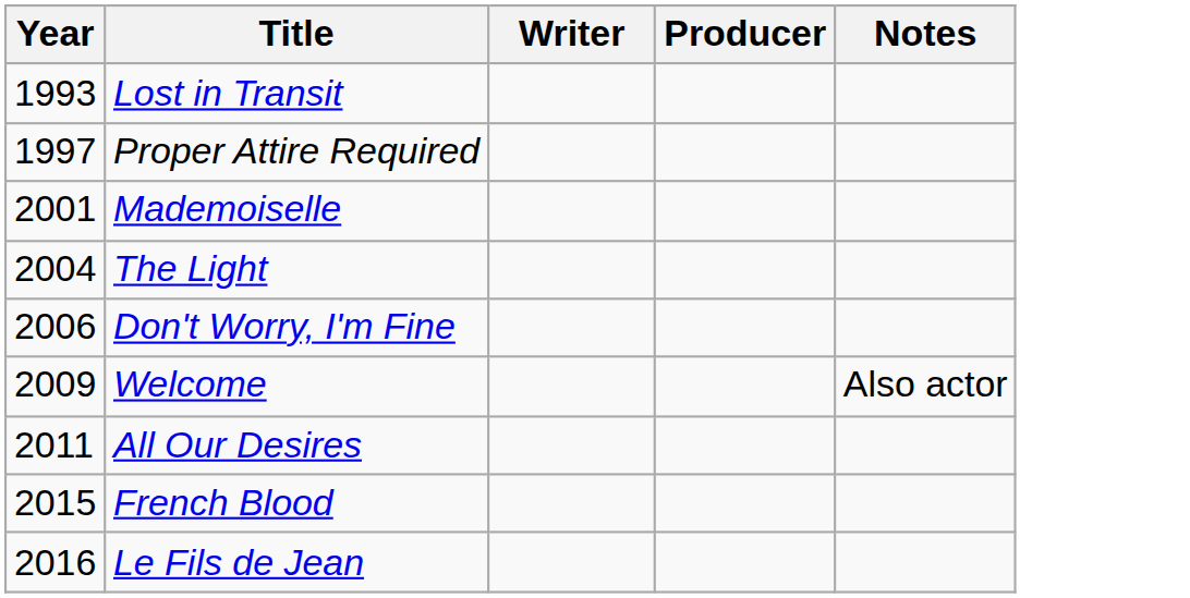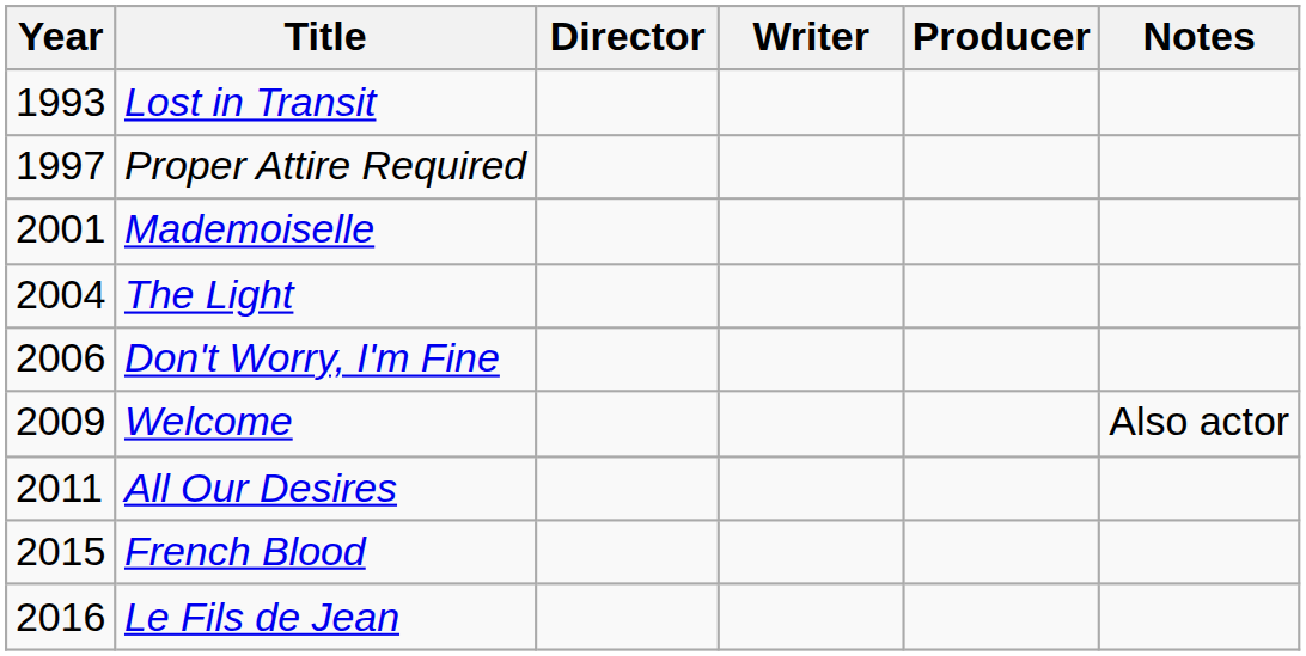+ column: Director
